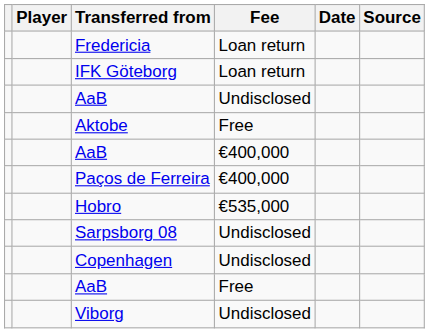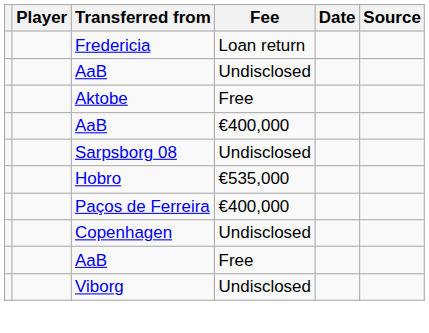- row: IFK Göteborg | Loan return
rows swapped: Paços de Ferreira <-> Sarpsborg 08
